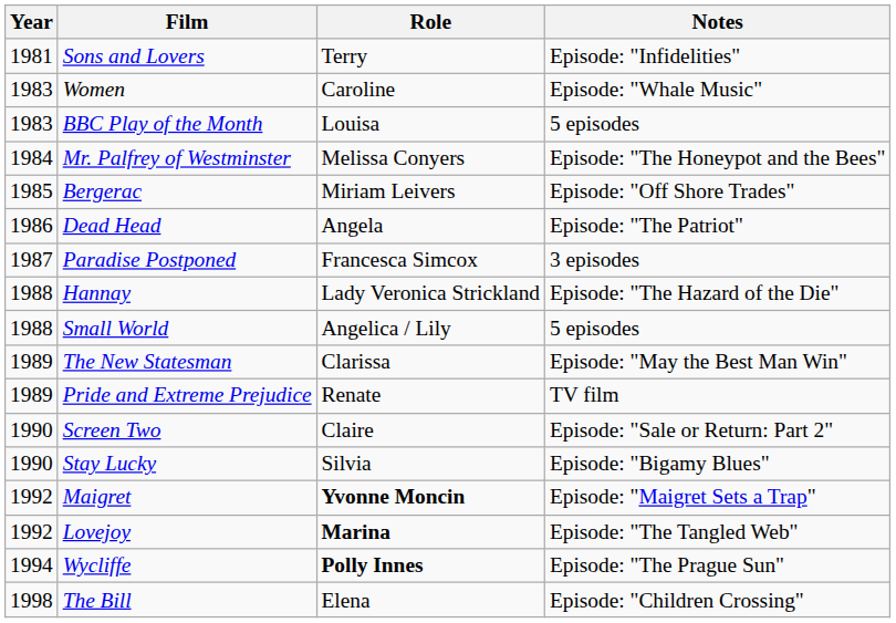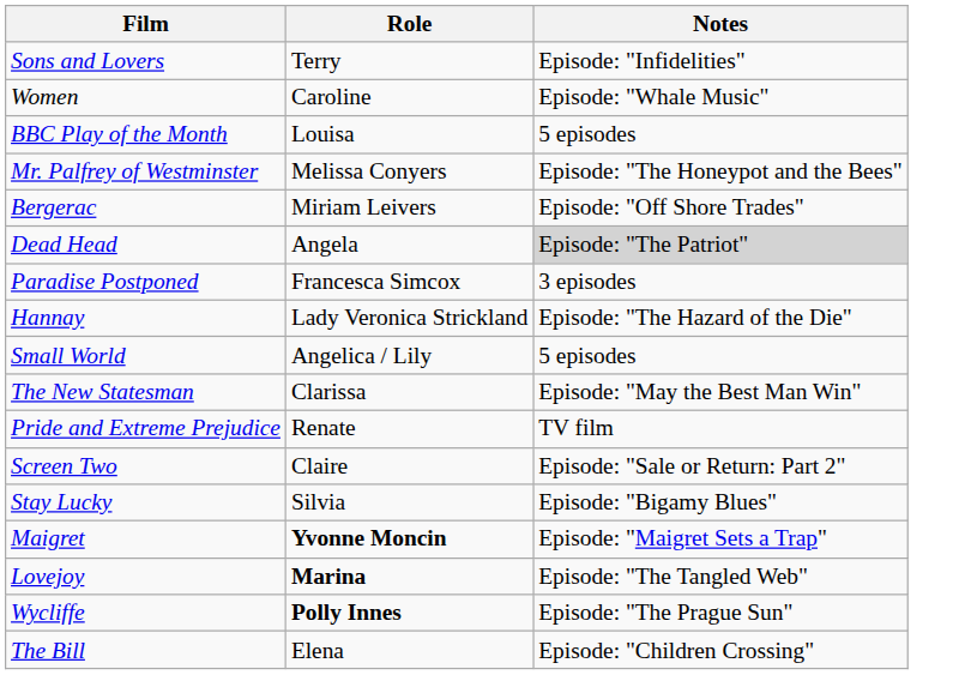- column: Year | 1981 | 1983 | 1983 | 1984 | 1985 | 1986 | 1987 | 1988 | 1988 | 1989 | 1989 | 1990 | 1990 | 1992 | 1992 | 1994 | 1998
Dead Head | Notes: no background -> lightgrey background
